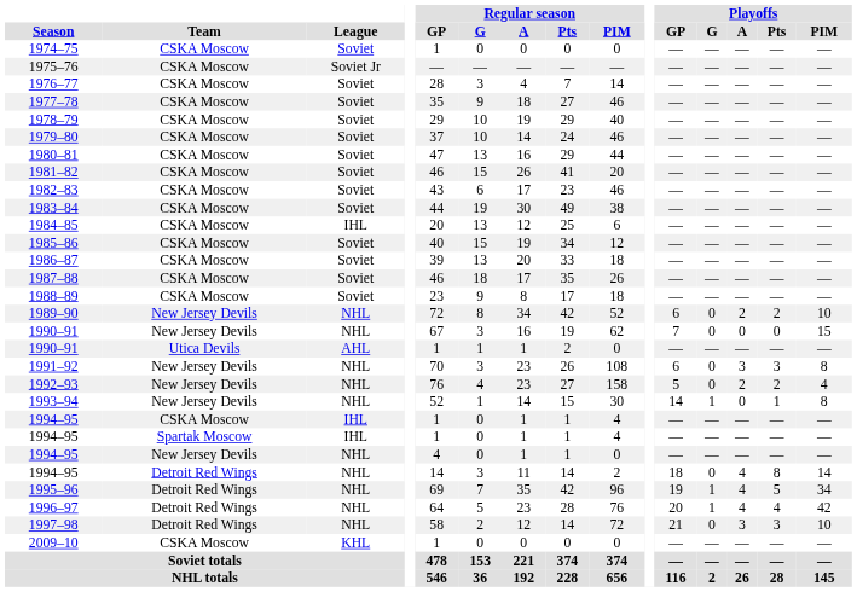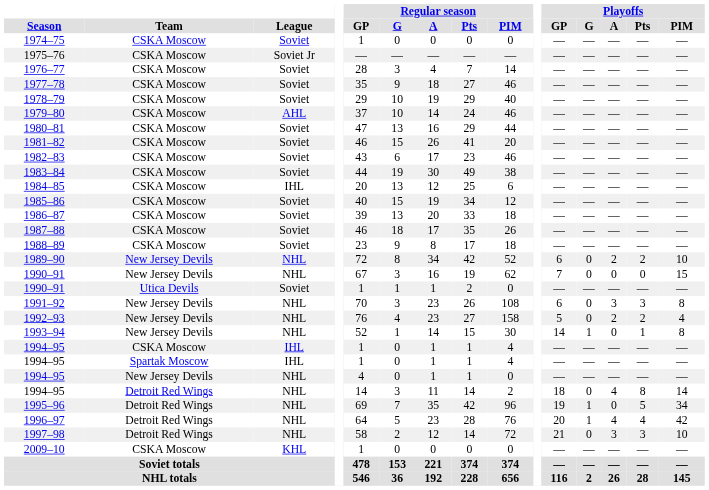1979–80 | League: Soviet -> AHL
1990–91 / Utica Devils | League: AHL -> Soviet
1995–96 | Playoffs / A: 4 -> 0
